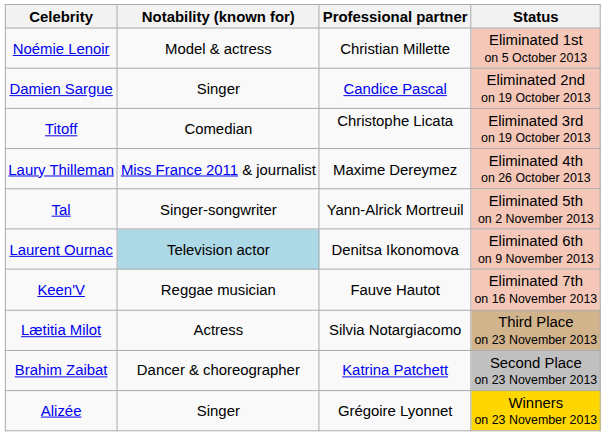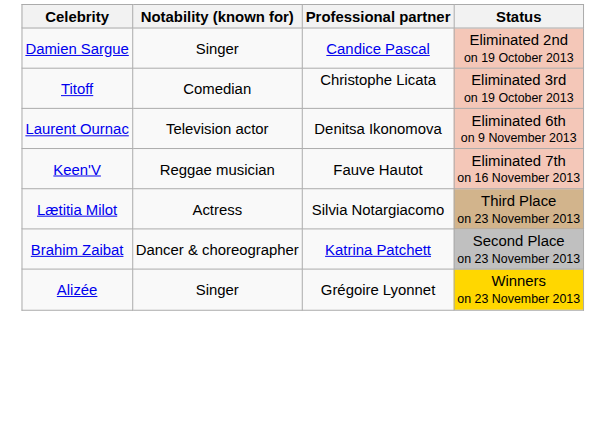- row: Noémie Lenoir | Model & actress | Christian Millette | Eliminated 1st on 5 October 2013
- row: Laury Thilleman | Miss France 2011 & journalist | Maxime Dereymez | Eliminated 4th on 26 October 2013
- row: Tal | Singer-songwriter | Yann-Alrick Mortreuil | Eliminated 5th on 2 November 2013
Laurent Ournac | Notability (known for): lightblue background -> no background
